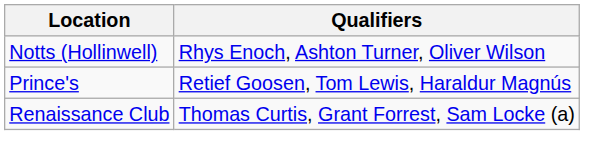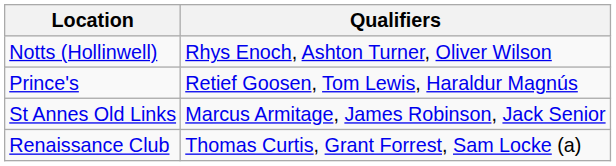+ row: St Annes Old Links | Marcus Armitage, James Robinson, Jack Senior
